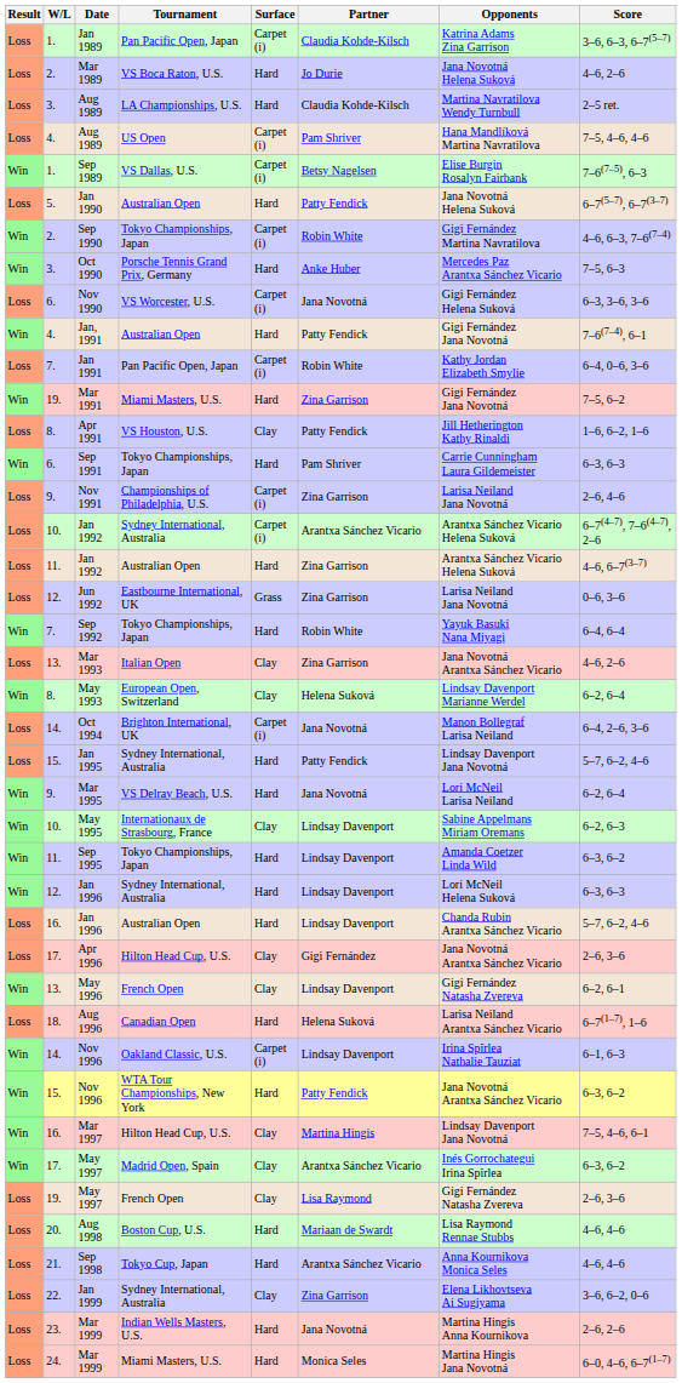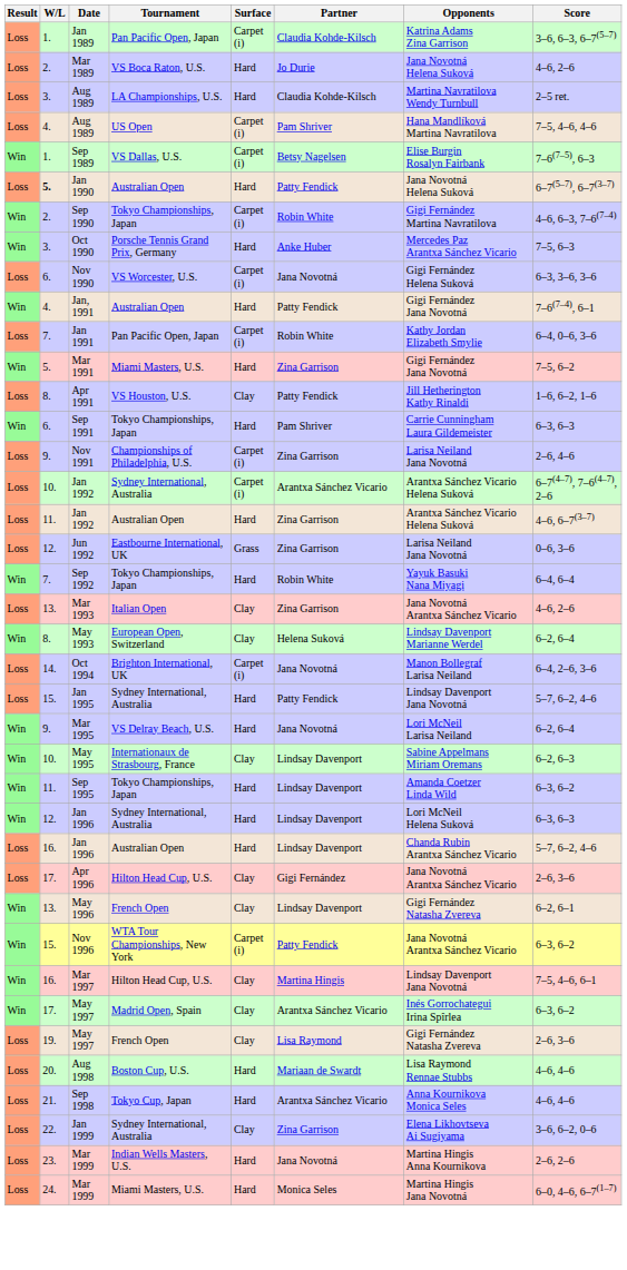Jan 1990 | W/L: normal -> bold
Mar 1991 | W/L: 19. -> 5.
- row: Loss | 18. | Aug 1996 | Canadian Open | Hard | Helena Suková | Larisa Neiland Arantxa Sánchez Vicario | 6–7(1–7), 1–6
- row: Win | 14. | Nov 1996 | Oakland Classic, U.S. | Carpet (i) | Lindsay Davenport | Irina Spîrlea Nathalie Tauziat | 6–1, 6–3
Nov 1996 / WTA Tour Championships, New York | Surface: Hard -> Carpet (i)
